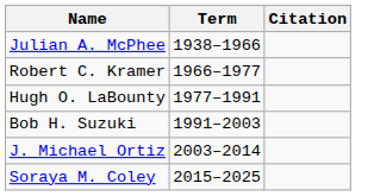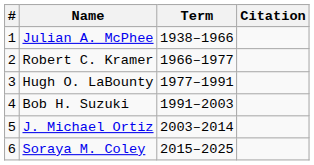+ column: # | 1 | 2 | 3 | 4 | 5 | 6
